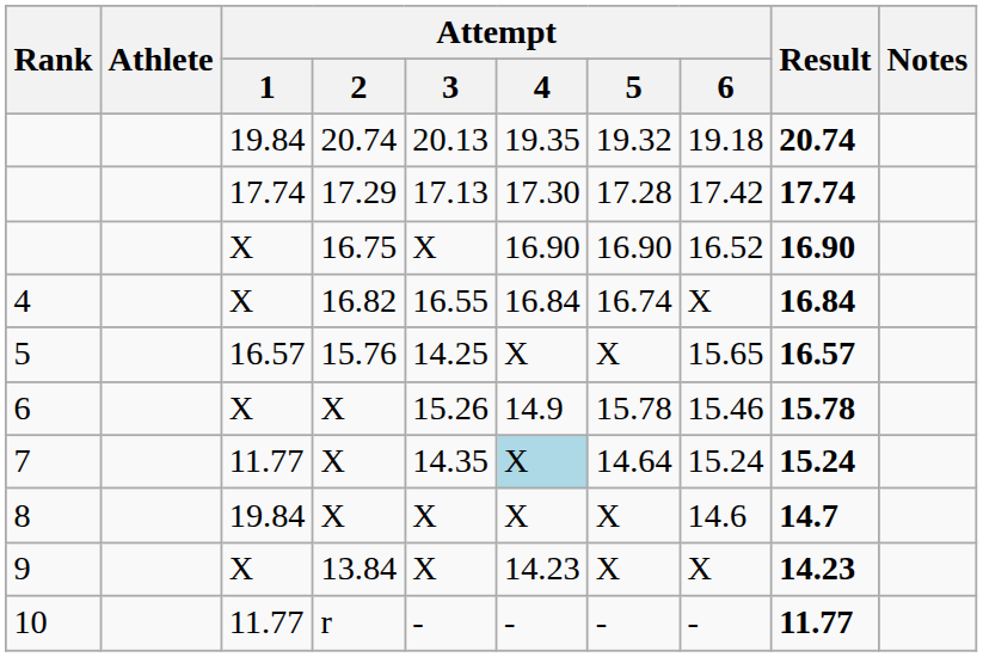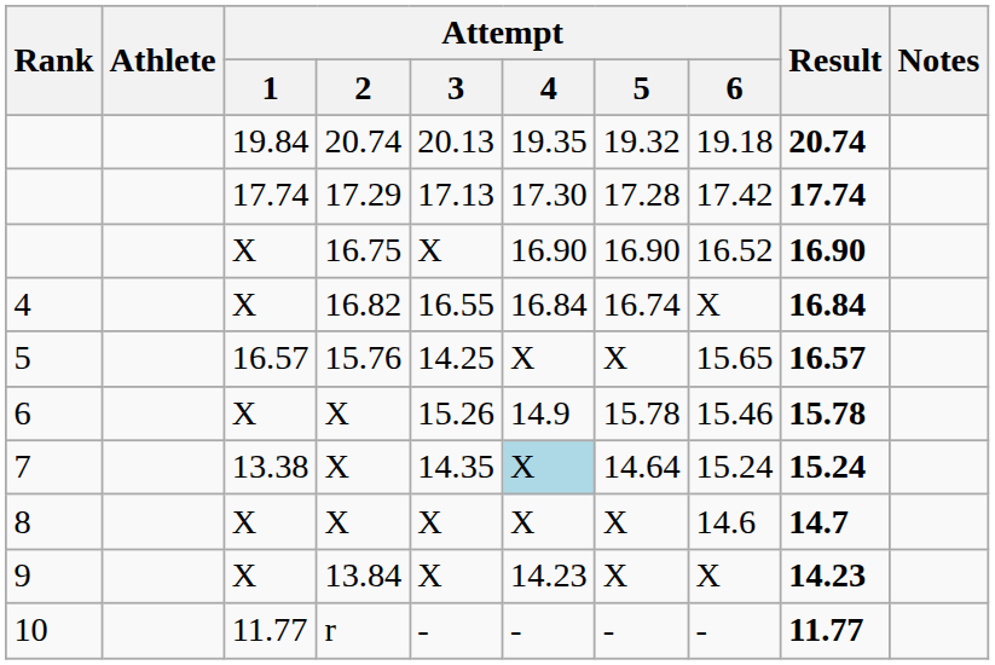7 | Attempt / 1: 11.77 -> 13.38
8 | Attempt / 1: 19.84 -> X
